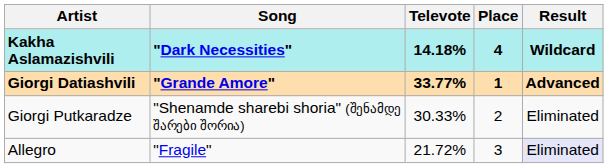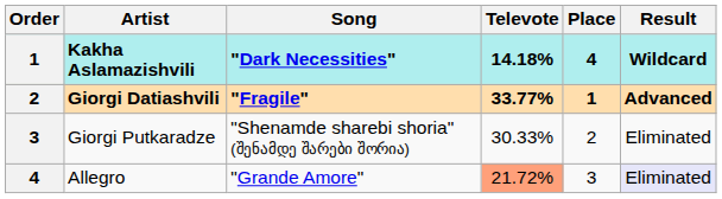+ column: Order | 1 | 2 | 3 | 4
Giorgi Datiashvili | Song: "Grande Amore" -> "Fragile"
Allegro | Song: "Fragile" -> "Grande Amore"
Allegro | Televote: no background -> lightsalmon background
